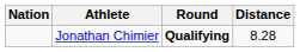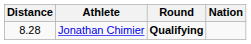columns swapped: Nation <-> Distance
